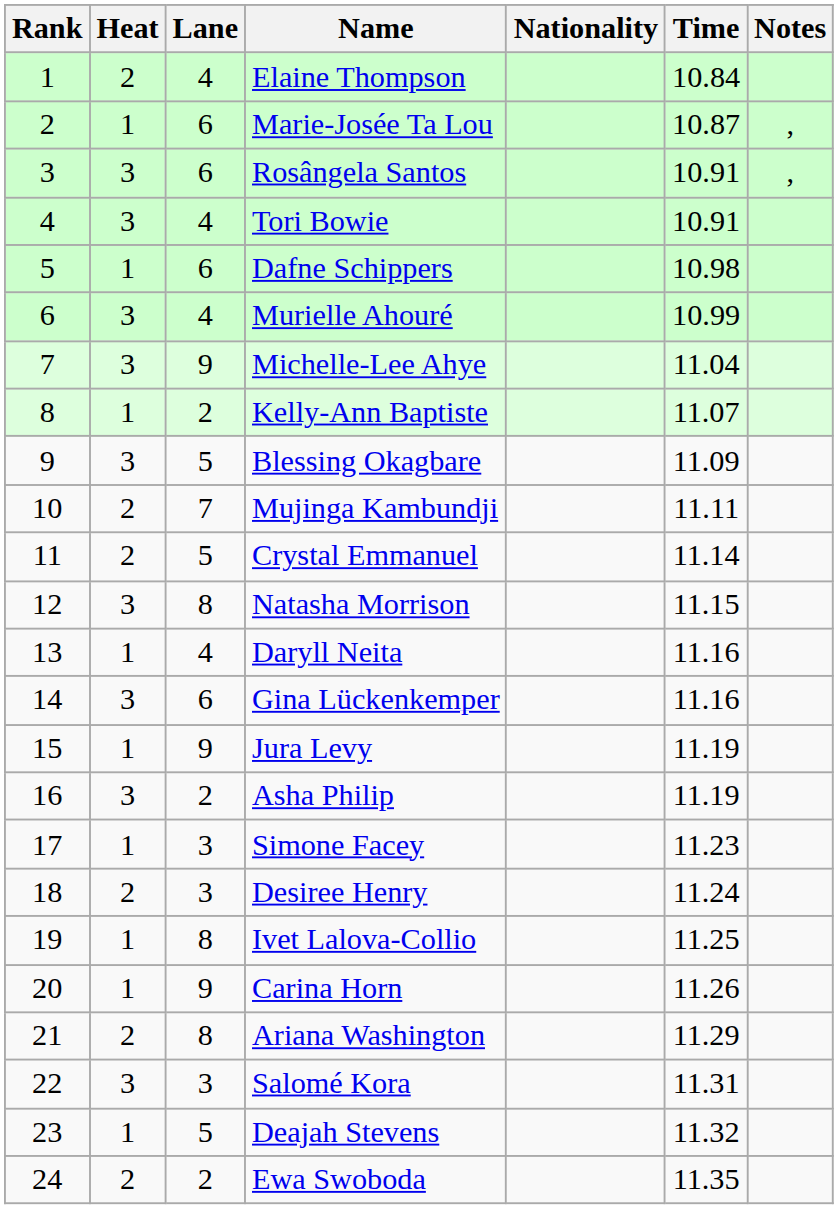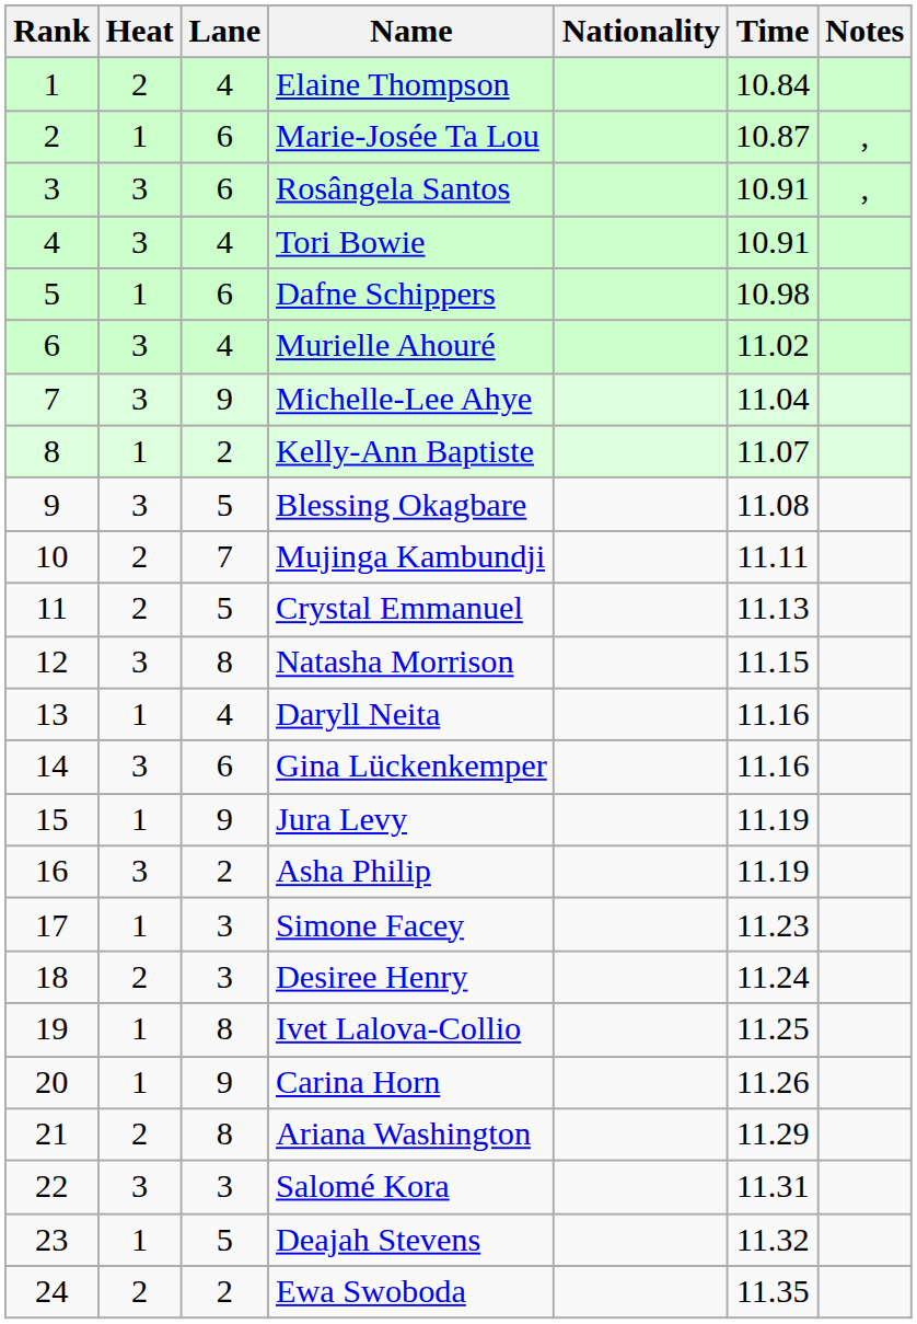Murielle Ahouré | Time: 10.99 -> 11.02
Blessing Okagbare | Time: 11.09 -> 11.08
Crystal Emmanuel | Time: 11.14 -> 11.13
